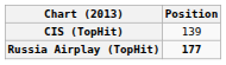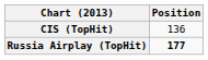CIS (TopHit) | Position: 139 -> 136
